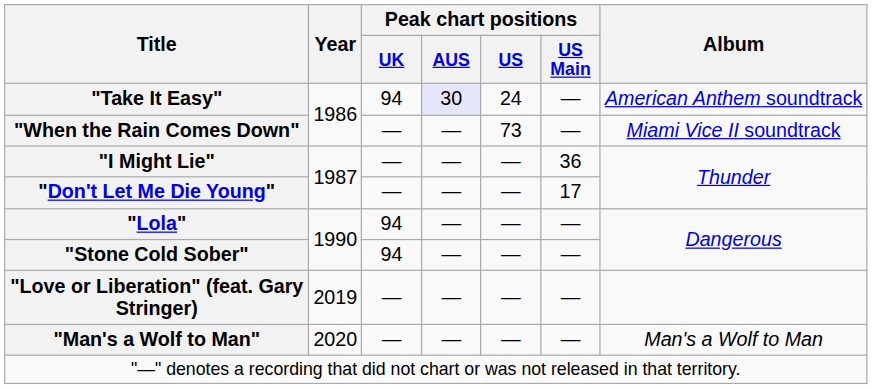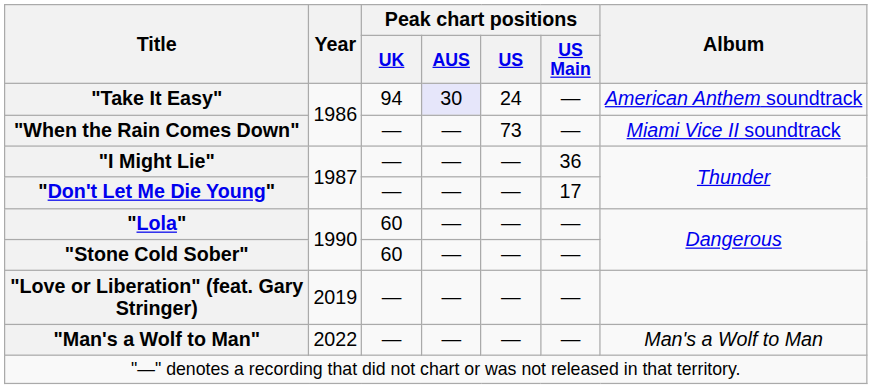"Lola" | Peak chart positions / UK: 94 -> 60
"Stone Cold Sober" | Peak chart positions / UK: 94 -> 60
"Man's a Wolf to Man" | Year: 2020 -> 2022
